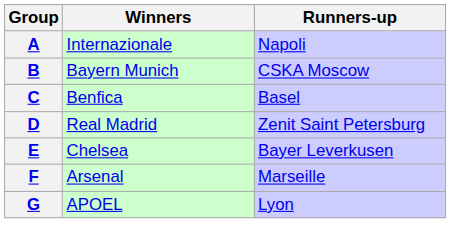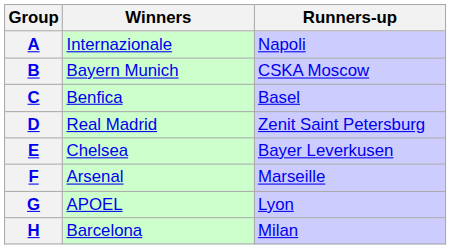+ row: H | Barcelona | Milan
